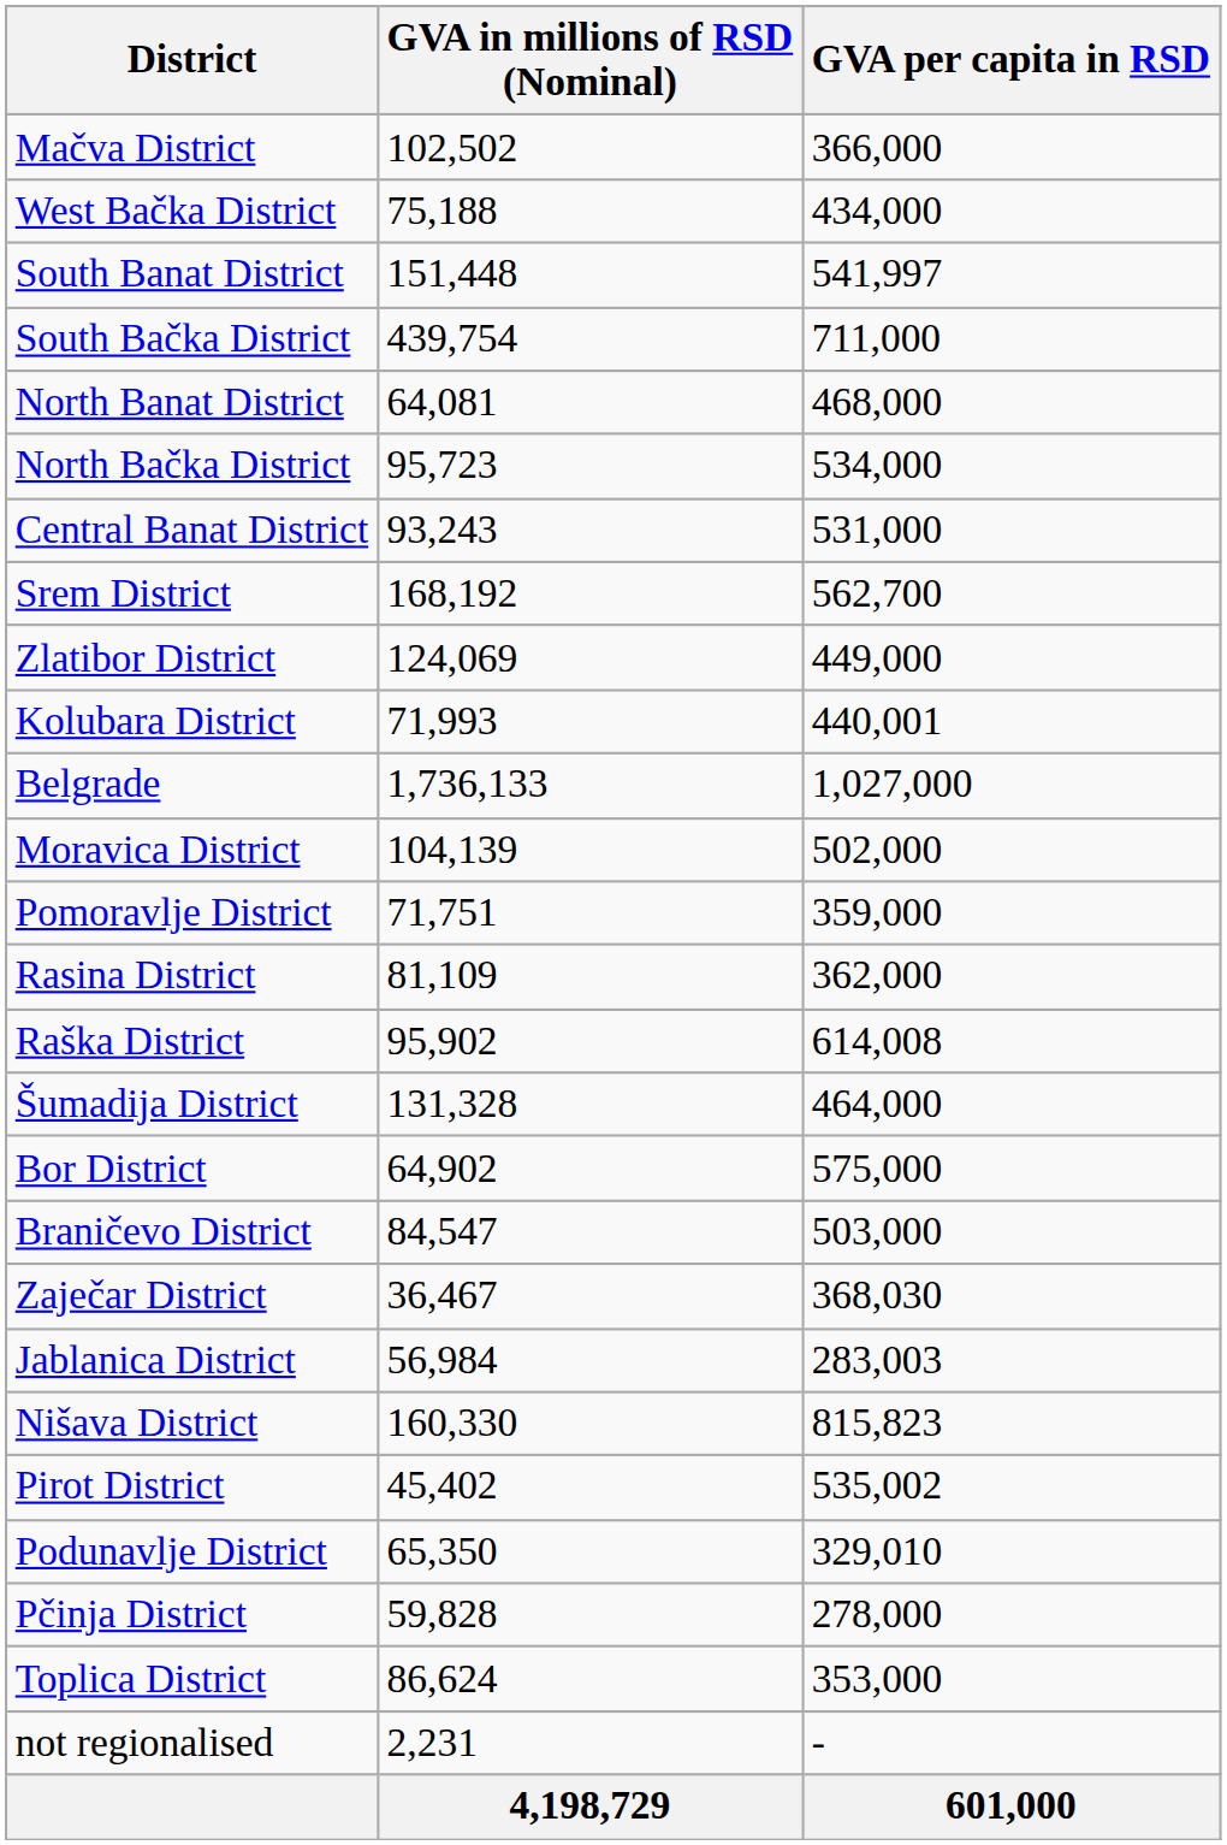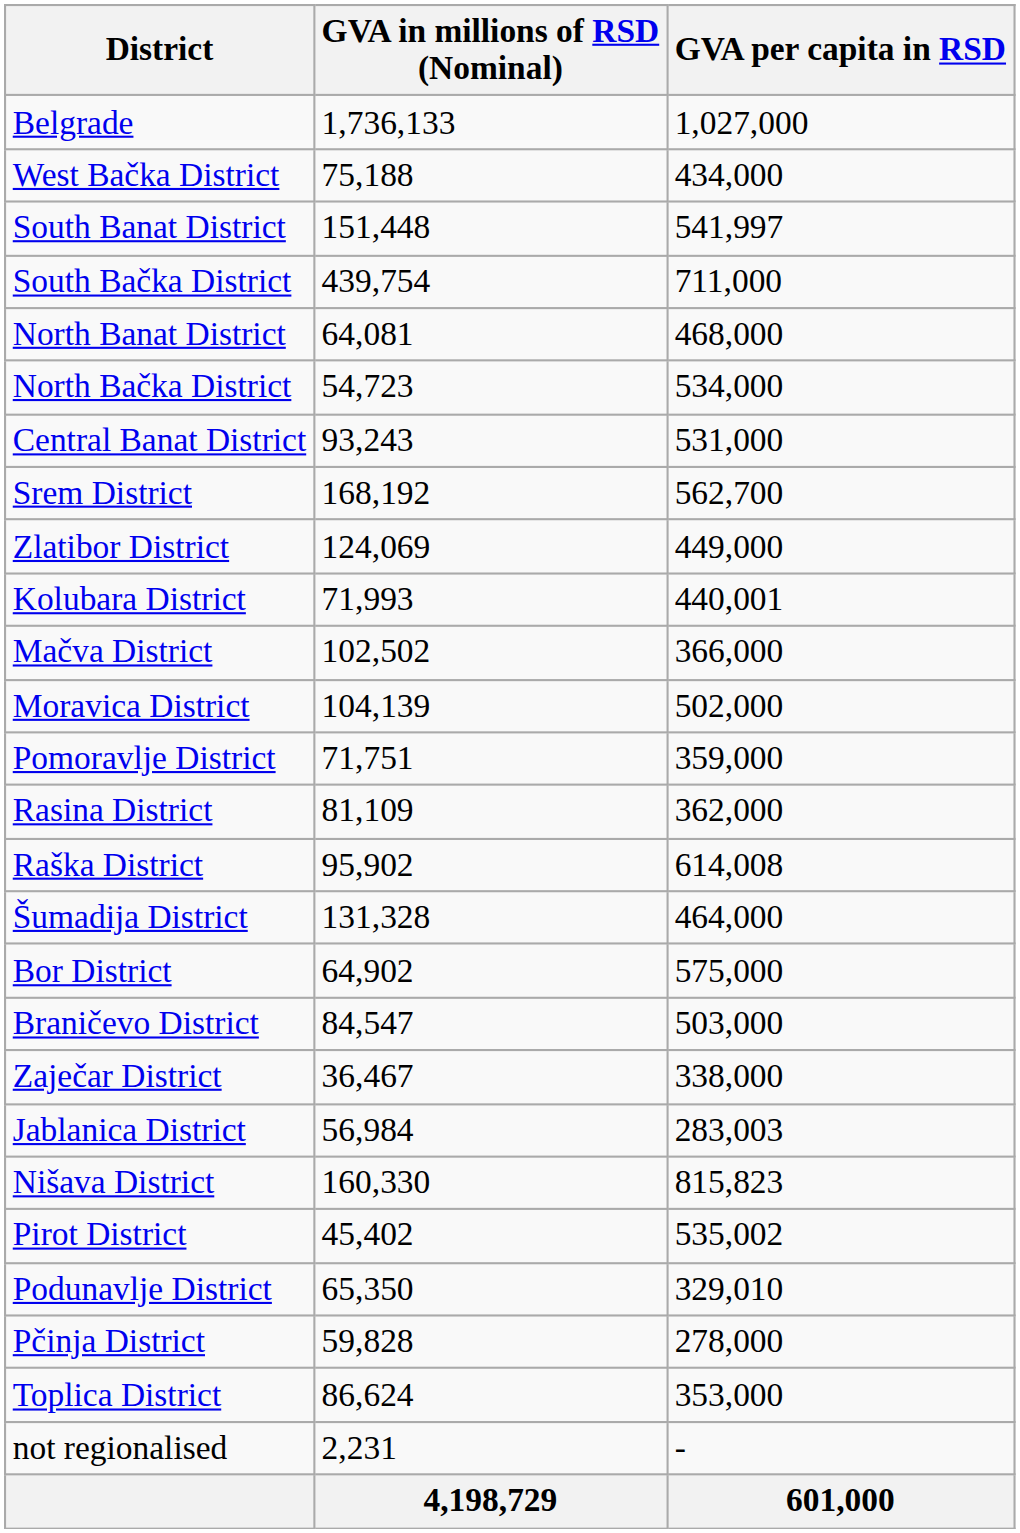rows swapped: Belgrade <-> Mačva District
North Bačka District | GVA in millions of RSD (Nominal): 95,723 -> 54,723
Zaječar District | GVA per capita in RSD: 368,030 -> 338,000
